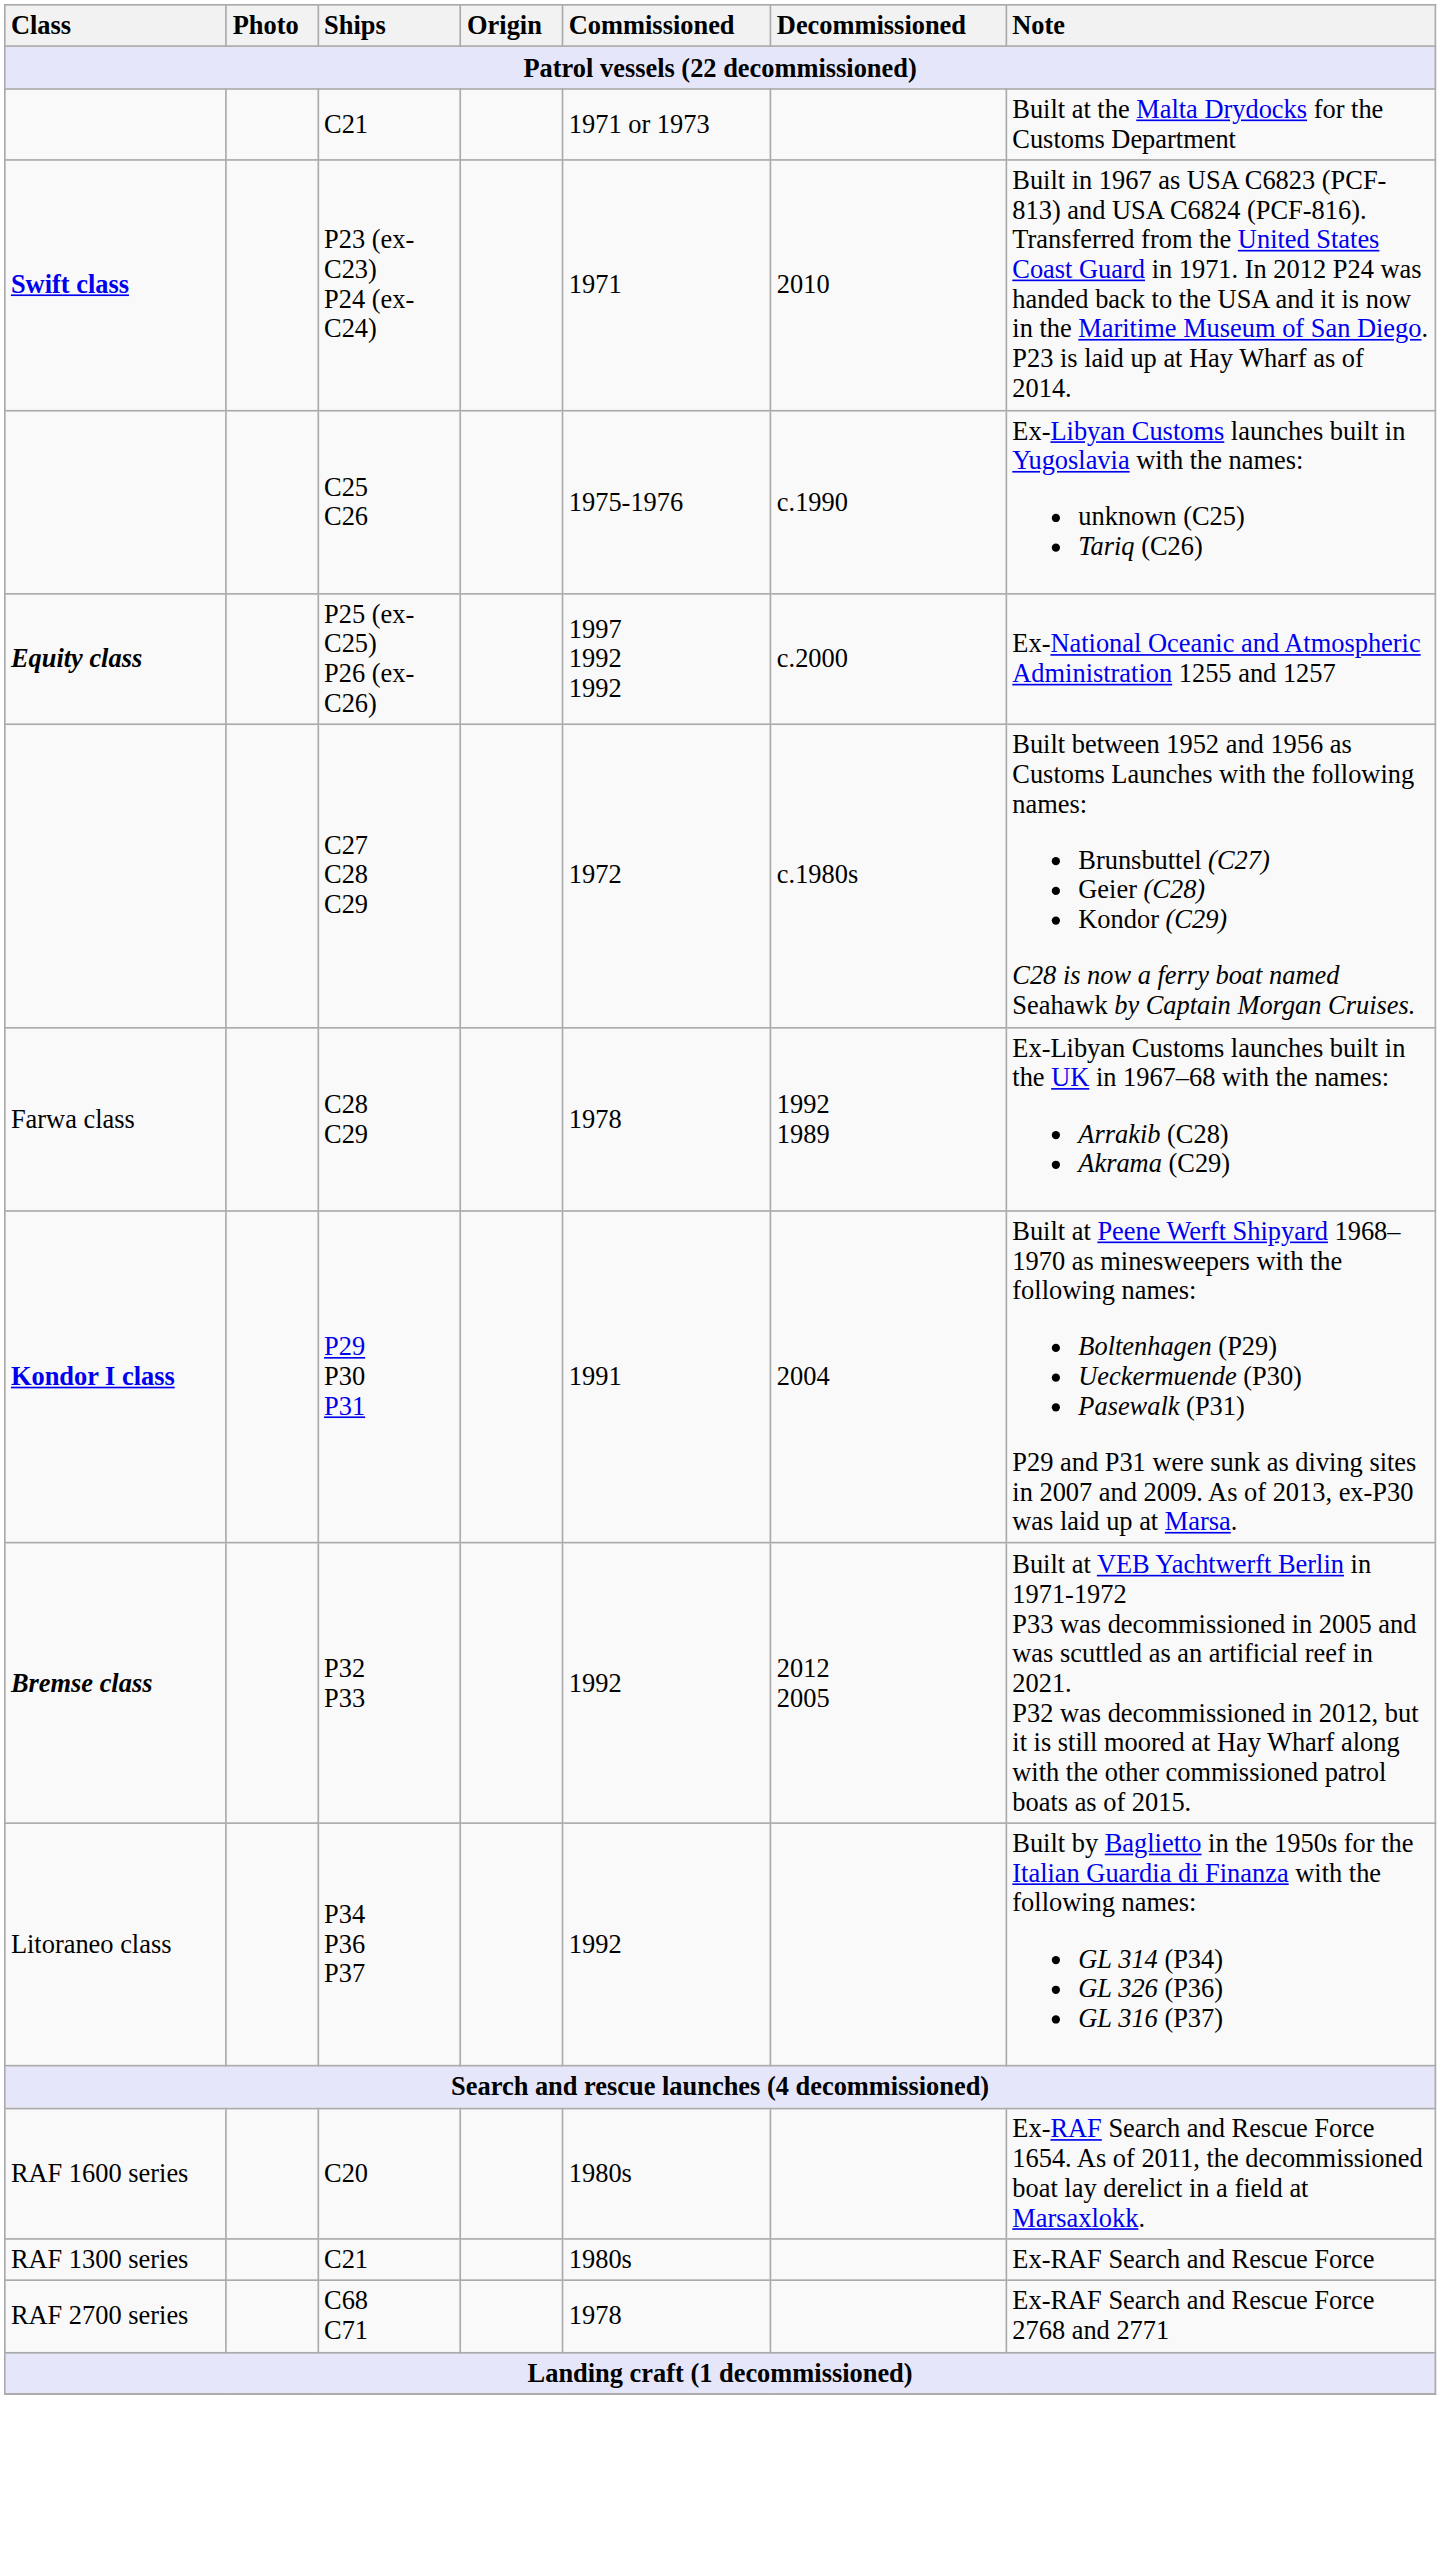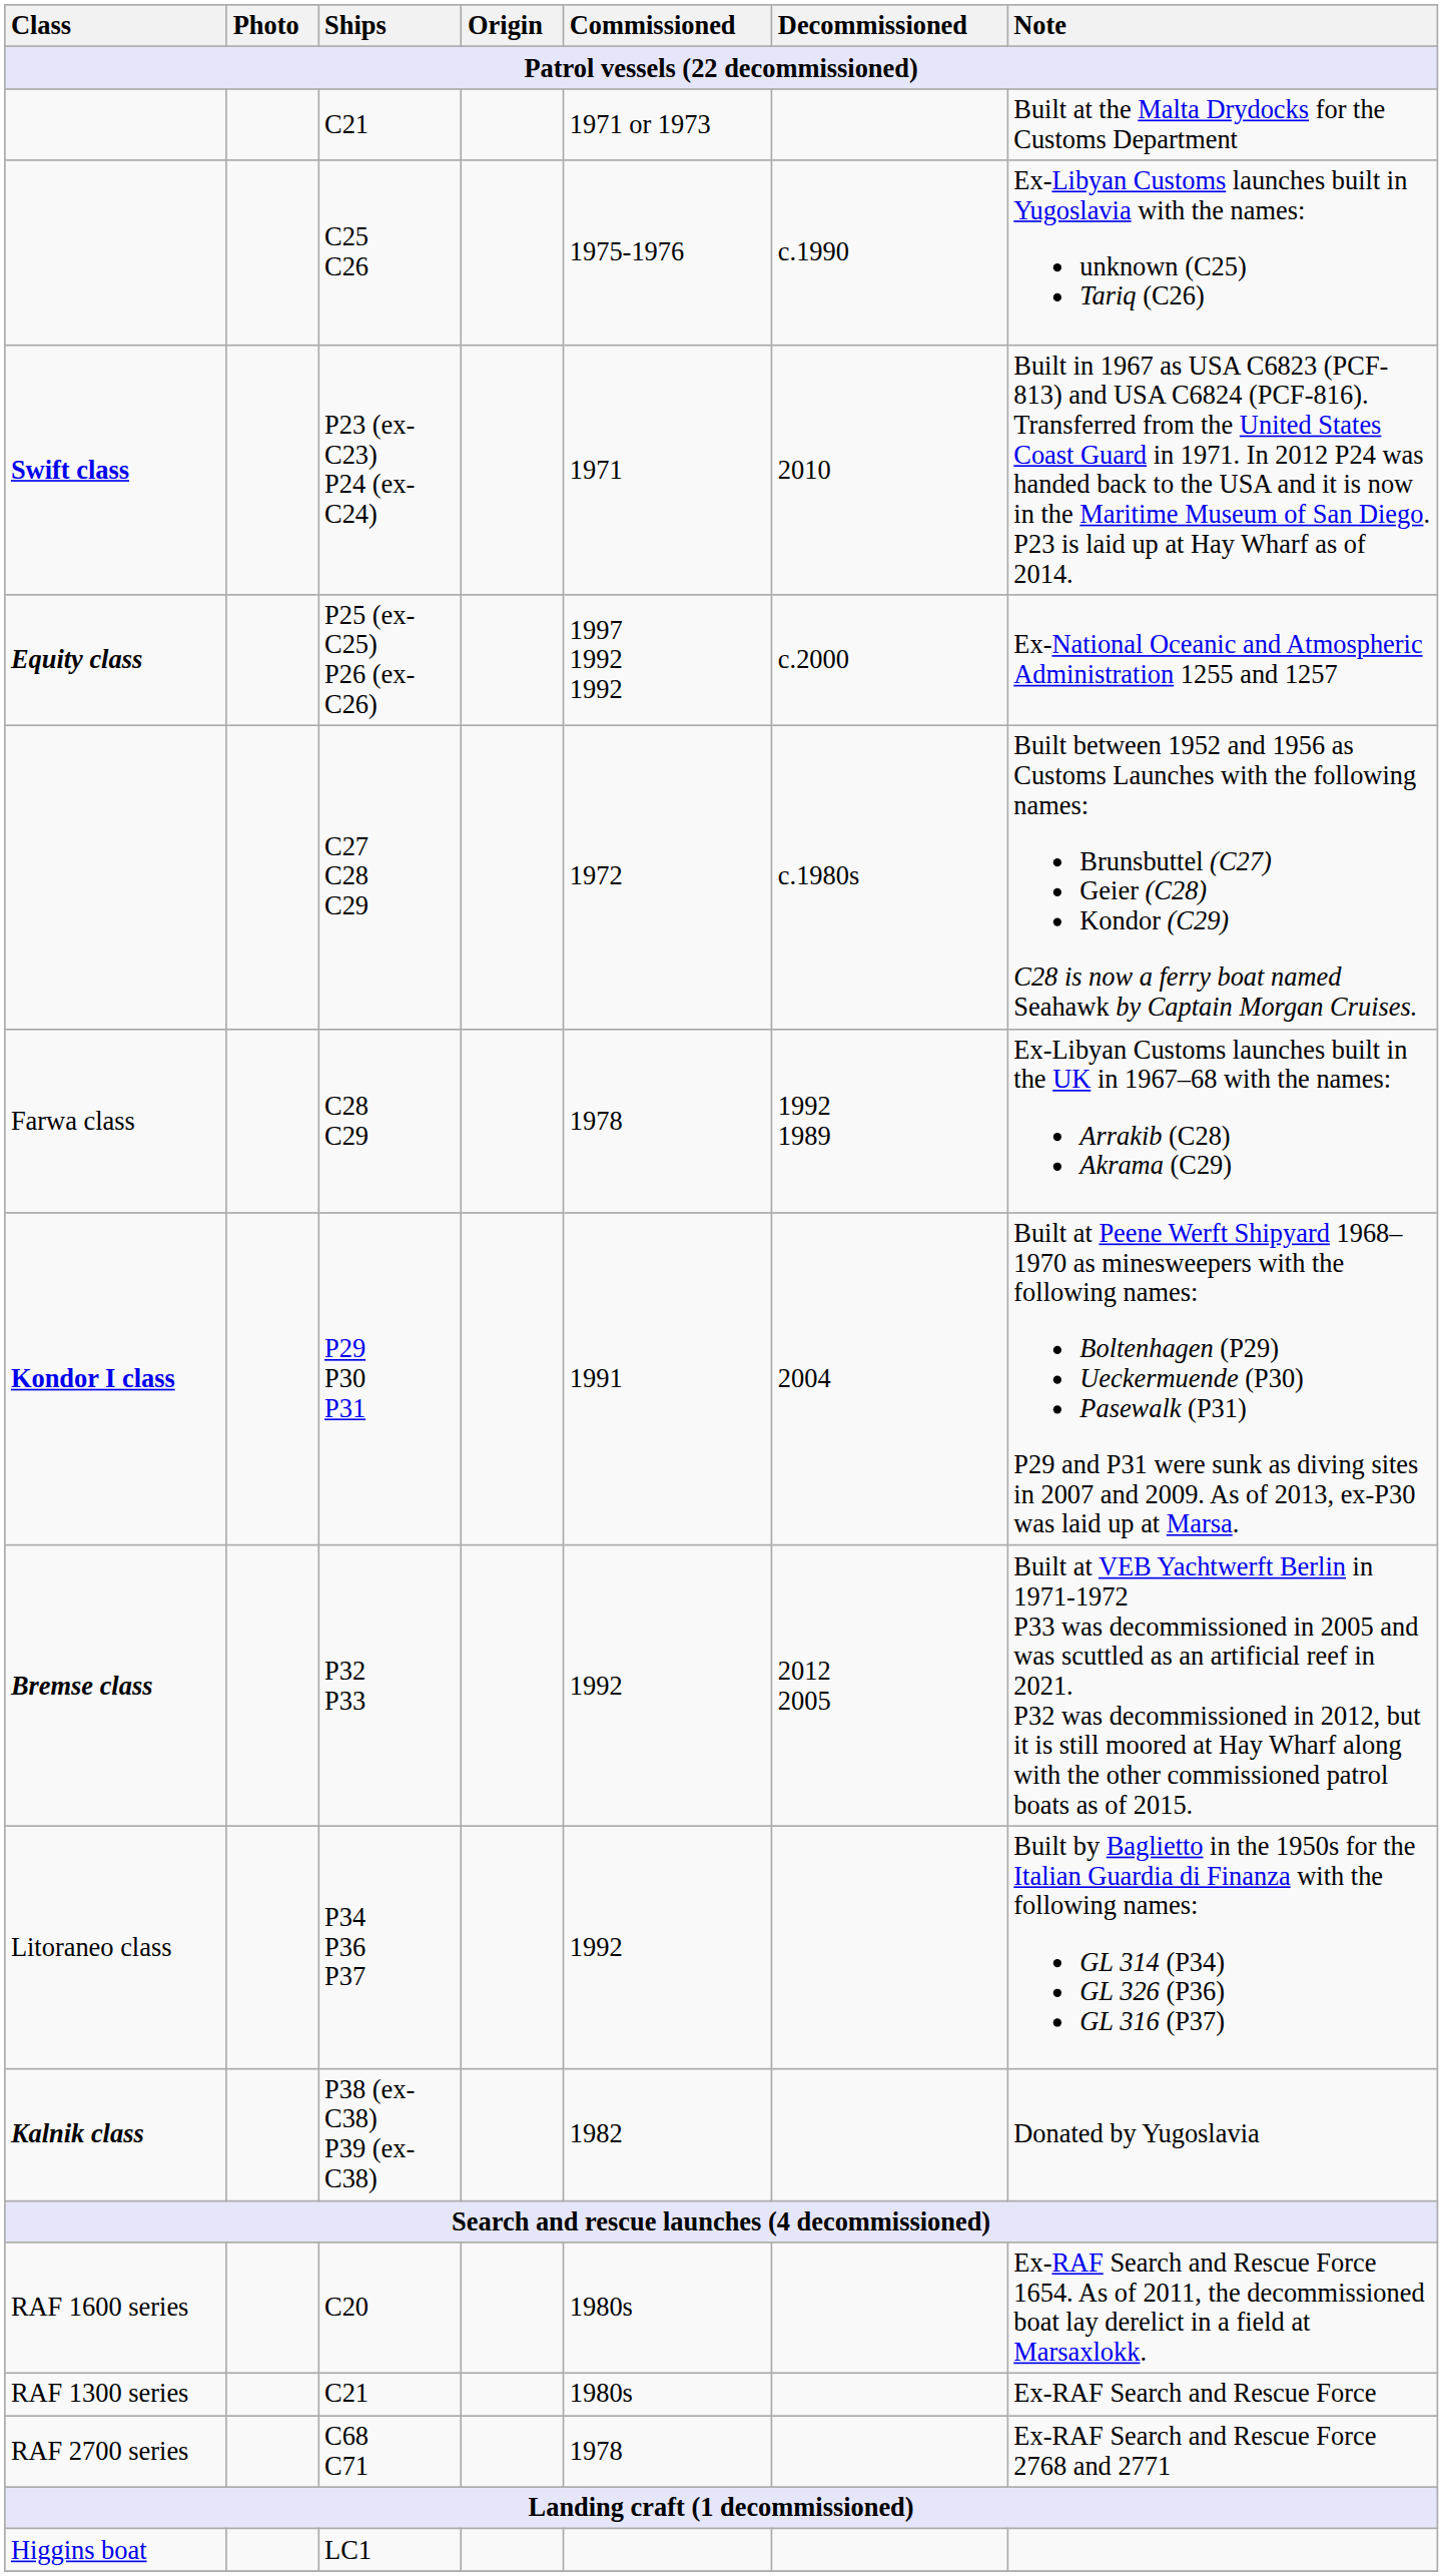rows swapped: P23 (ex-C23) P24 (ex-C24) <-> C25 C26
+ row: Kalnik class | P38 (ex-C38) P39 (ex-C38) | 1982 | Donated by Yugoslavia
+ row: Higgins boat | LC1
